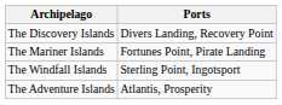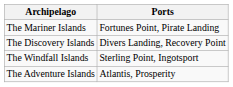rows swapped: The Mariner Islands <-> The Discovery Islands
